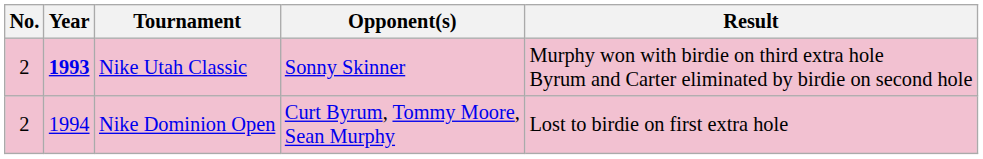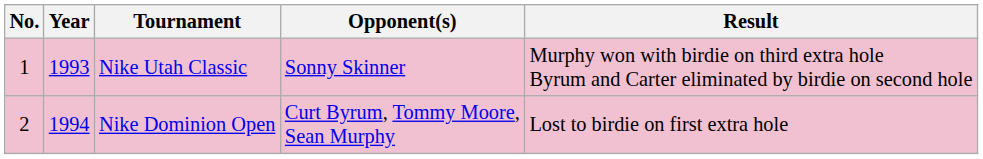Nike Utah Classic | No.: 2 -> 1
Nike Utah Classic | Year: bold -> normal
